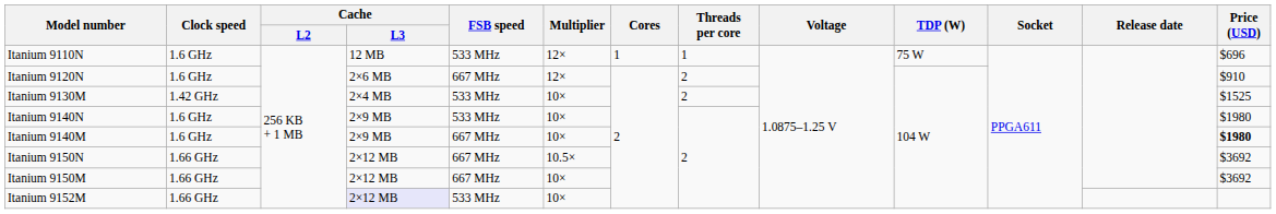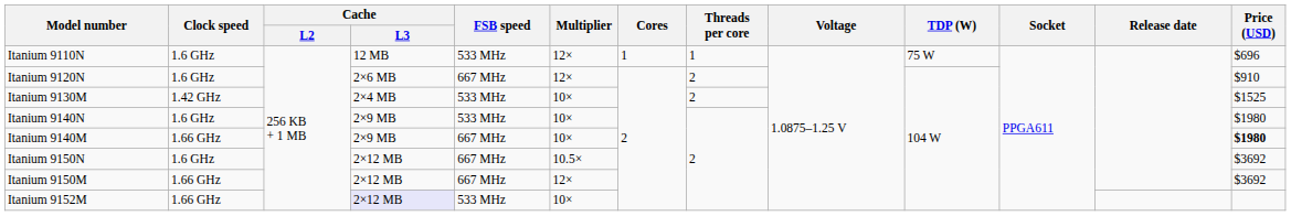Itanium 9140M | Clock speed: 1.6 GHz -> 1.66 GHz
Itanium 9150N | Clock speed: 1.66 GHz -> 1.6 GHz
Itanium 9150M | Multiplier: 10× -> 12×
